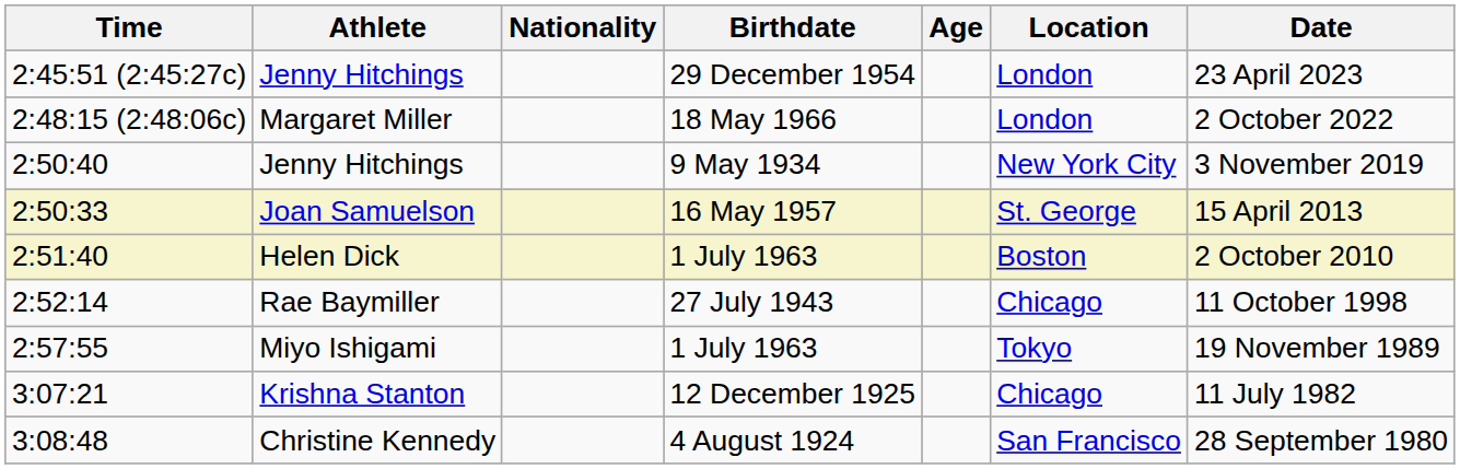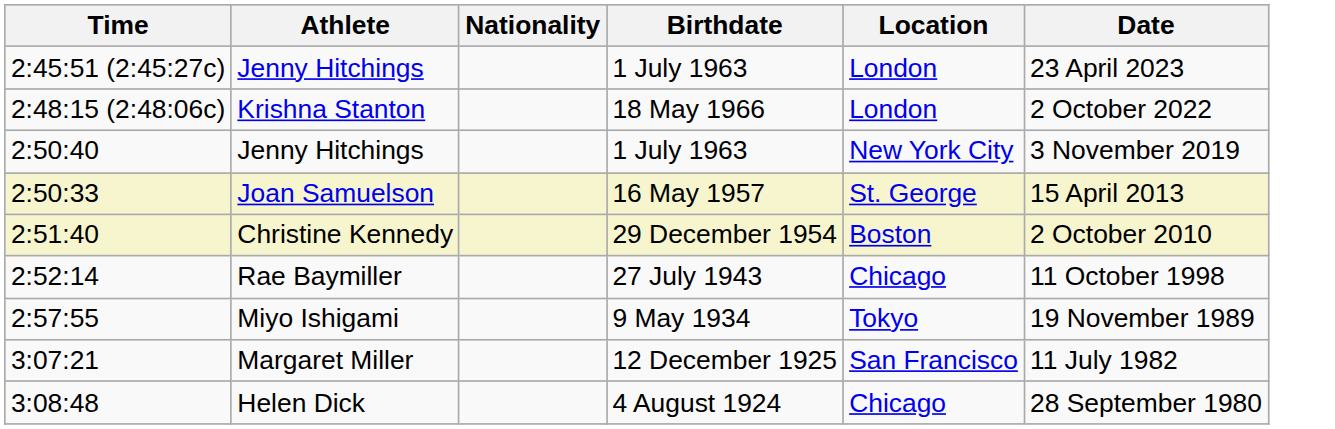- column: Age
2:45:51 (2:45:27c) | Birthdate: 29 December 1954 -> 1 July 1963
2:48:15 (2:48:06c) | Athlete: Margaret Miller -> Krishna Stanton
2:50:40 | Birthdate: 9 May 1934 -> 1 July 1963
2:51:40 | Athlete: Helen Dick -> Christine Kennedy
2:51:40 | Birthdate: 1 July 1963 -> 29 December 1954
2:57:55 | Birthdate: 1 July 1963 -> 9 May 1934
3:07:21 | Athlete: Krishna Stanton -> Margaret Miller
3:07:21 | Location: Chicago -> San Francisco
3:08:48 | Athlete: Christine Kennedy -> Helen Dick
3:08:48 | Location: San Francisco -> Chicago
